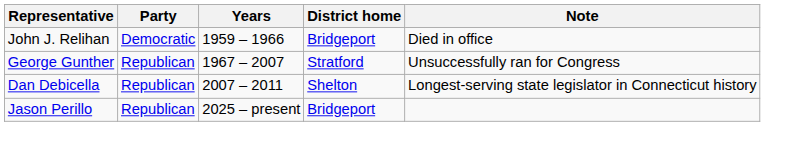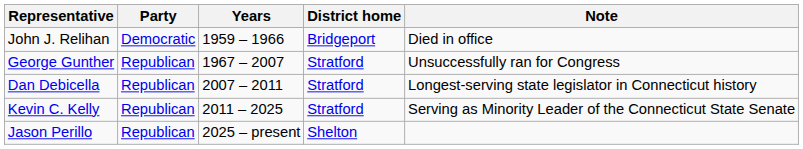Dan Debicella | District home: Shelton -> Stratford
+ row: Kevin C. Kelly | Republican | 2011 – 2025 | Stratford | Serving as Minority Leader of the Connecticut State Senate
Jason Perillo | District home: Bridgeport -> Shelton
